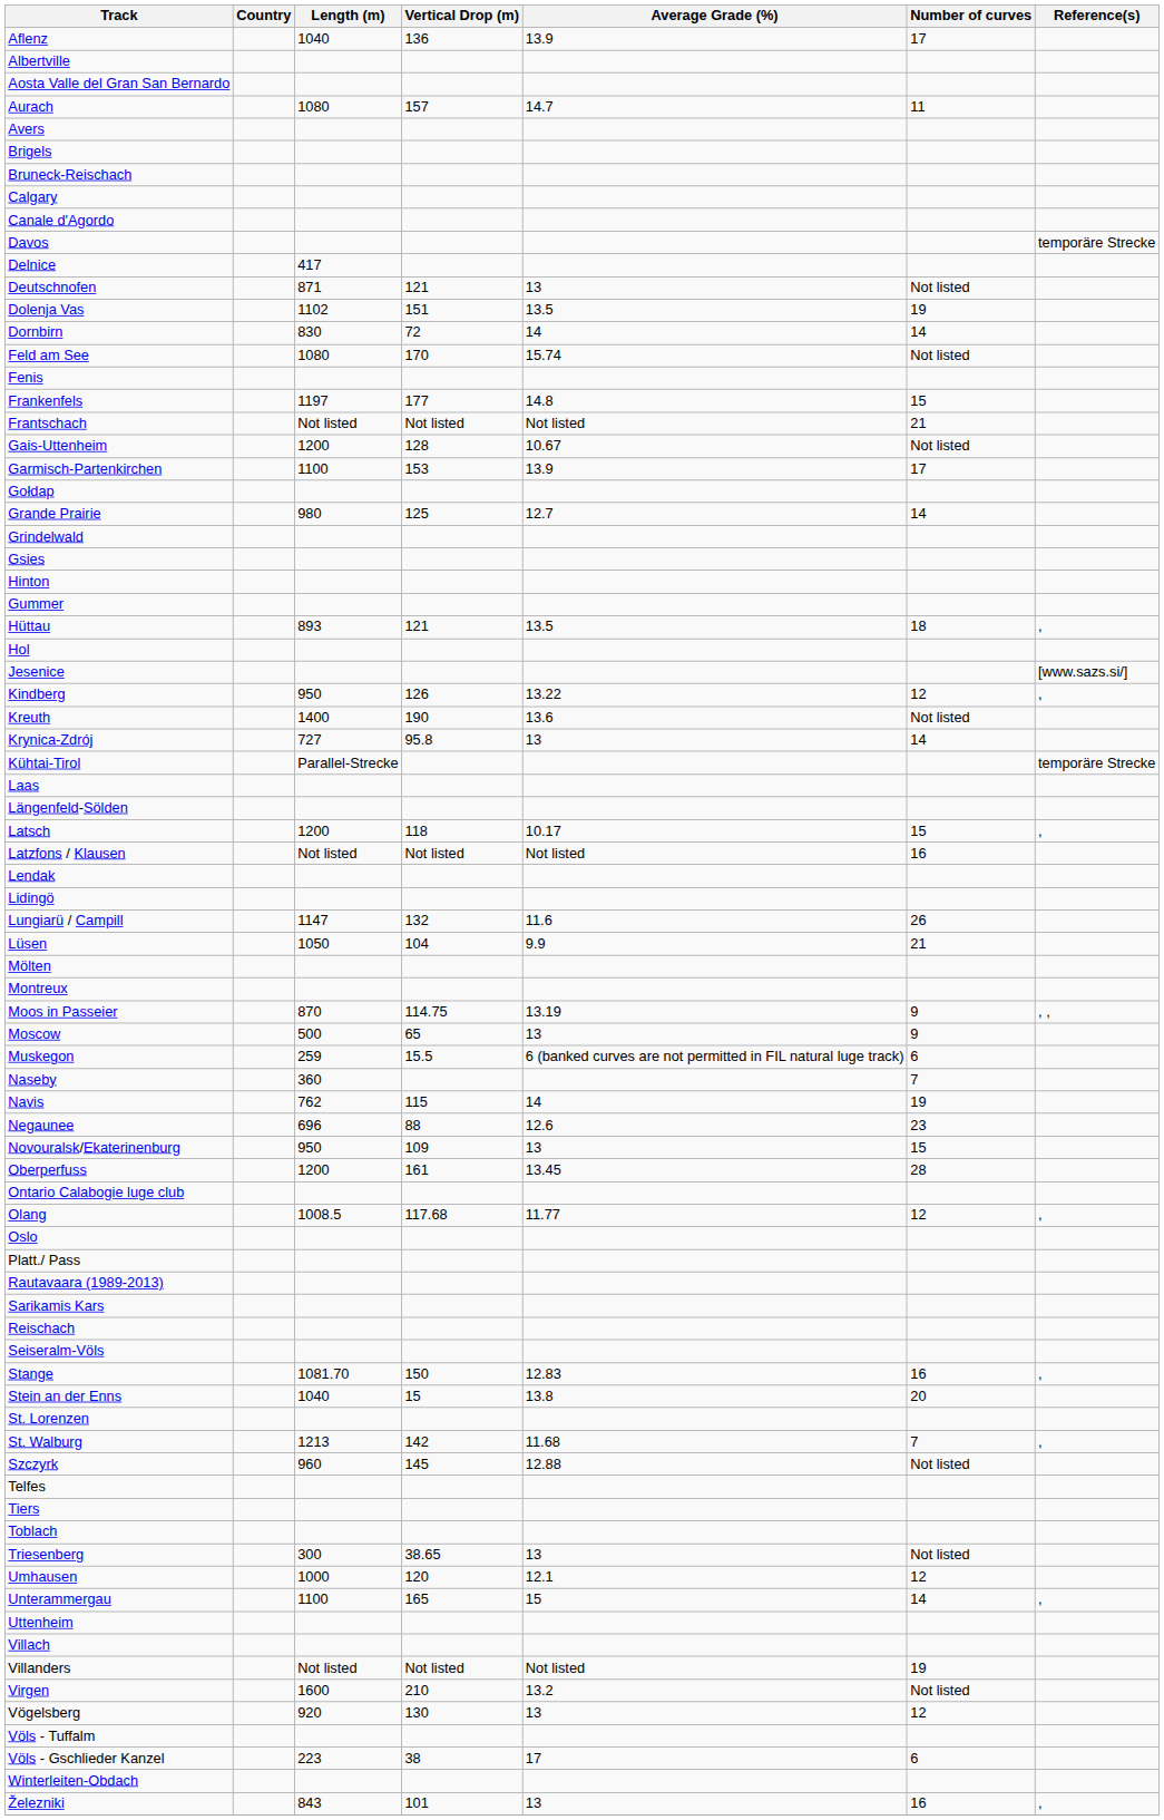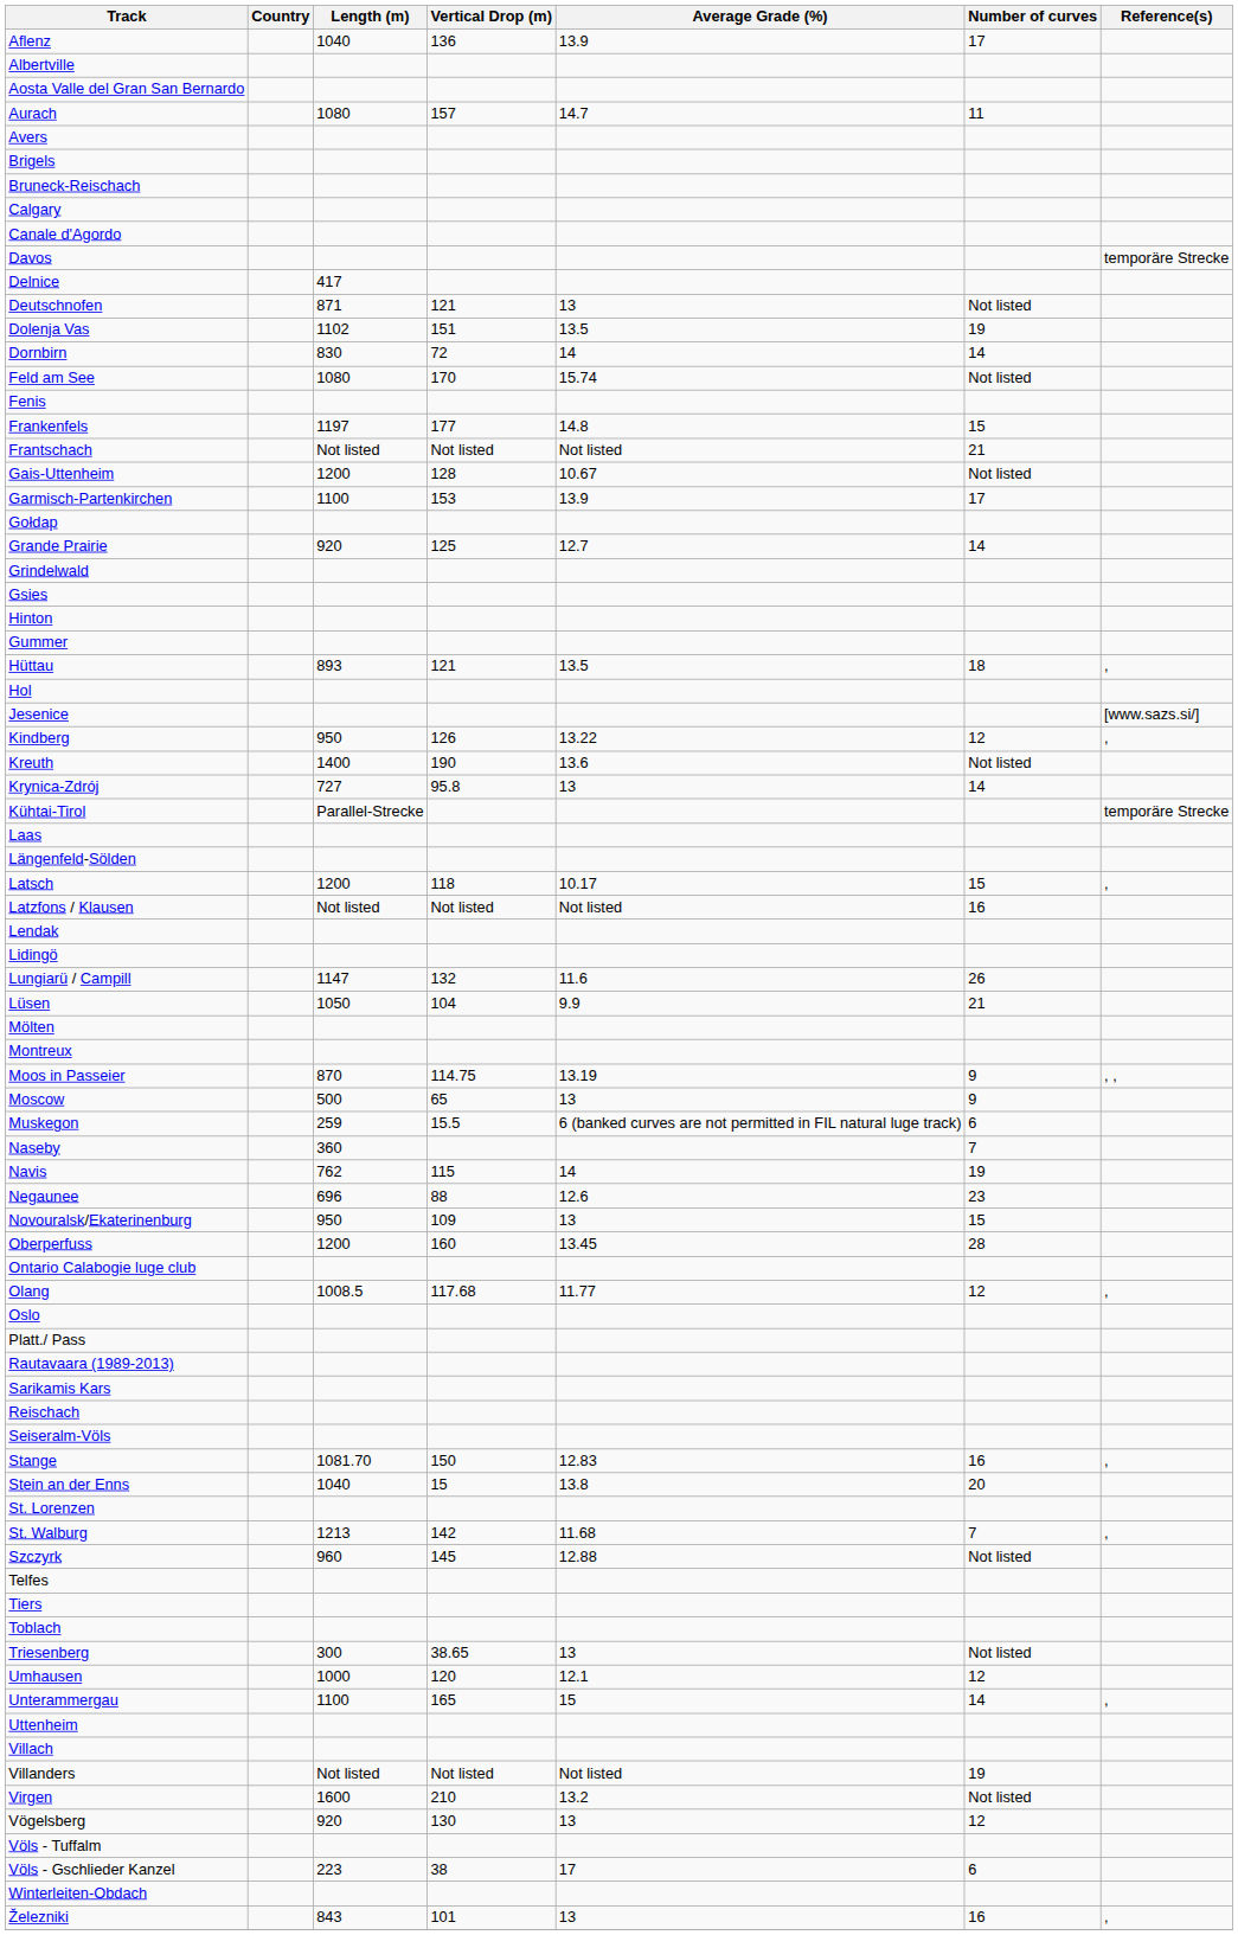Grande Prairie | Length (m): 980 -> 920
Oberperfuss | Vertical Drop (m): 161 -> 160
